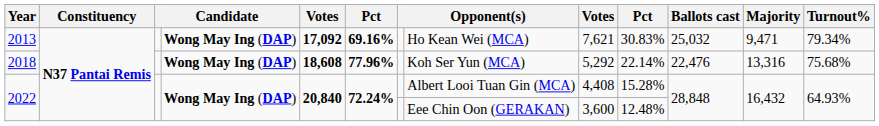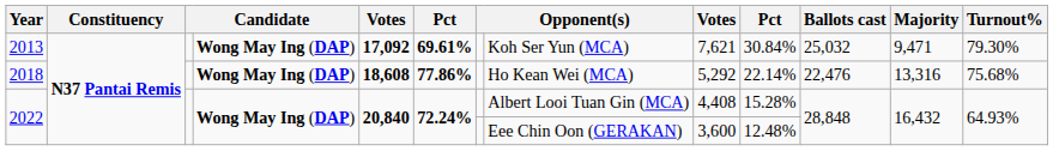2013 | column 6: 69.16% -> 69.61%
2013 | column 8: Ho Kean Wei (MCA) -> Koh Ser Yun (MCA)
2013 | column 10: 30.83% -> 30.84%
2013 | Turnout%: 79.34% -> 79.30%
2018 | column 6: 77.96% -> 77.86%
2018 | column 8: Koh Ser Yun (MCA) -> Ho Kean Wei (MCA)
